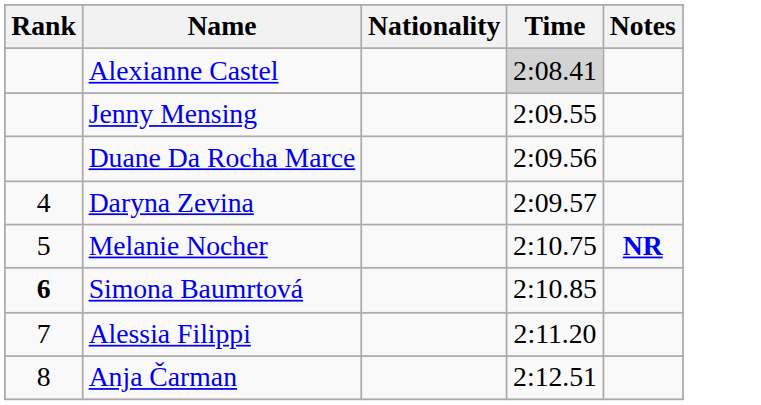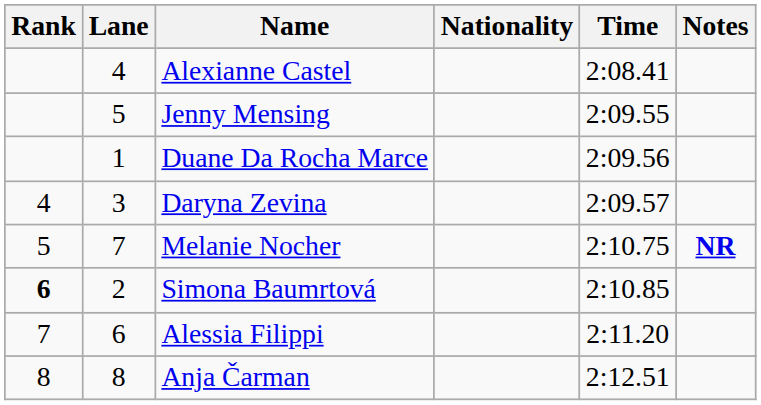+ column: Lane | 4 | 5 | 1 | 3 | 7 | 2 | 6 | 8
Alexianne Castel | Time: lightgrey background -> no background
